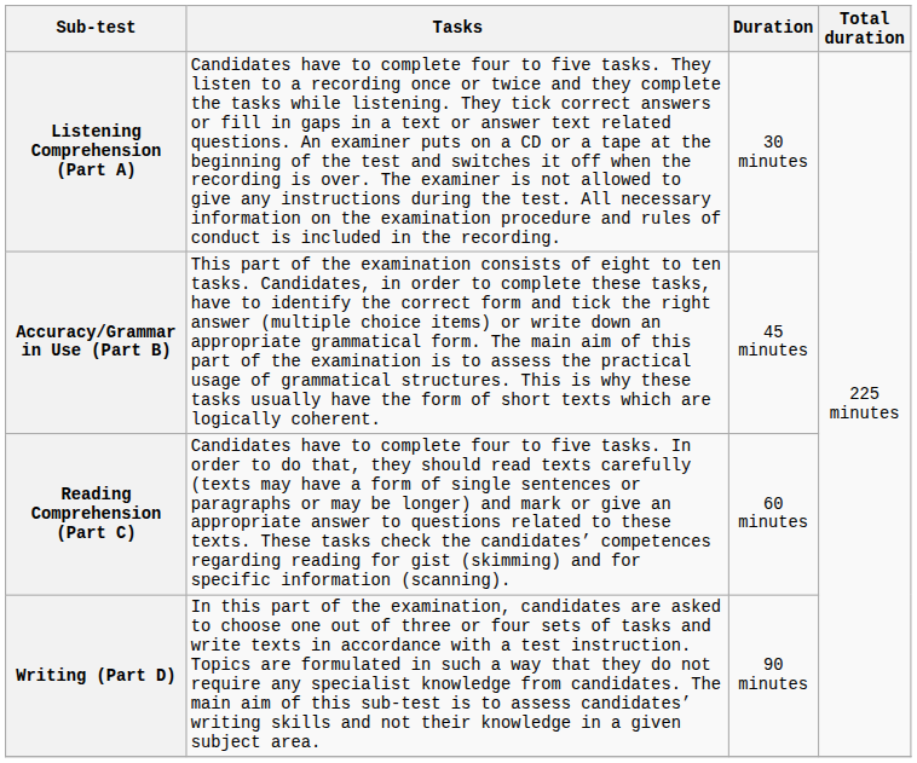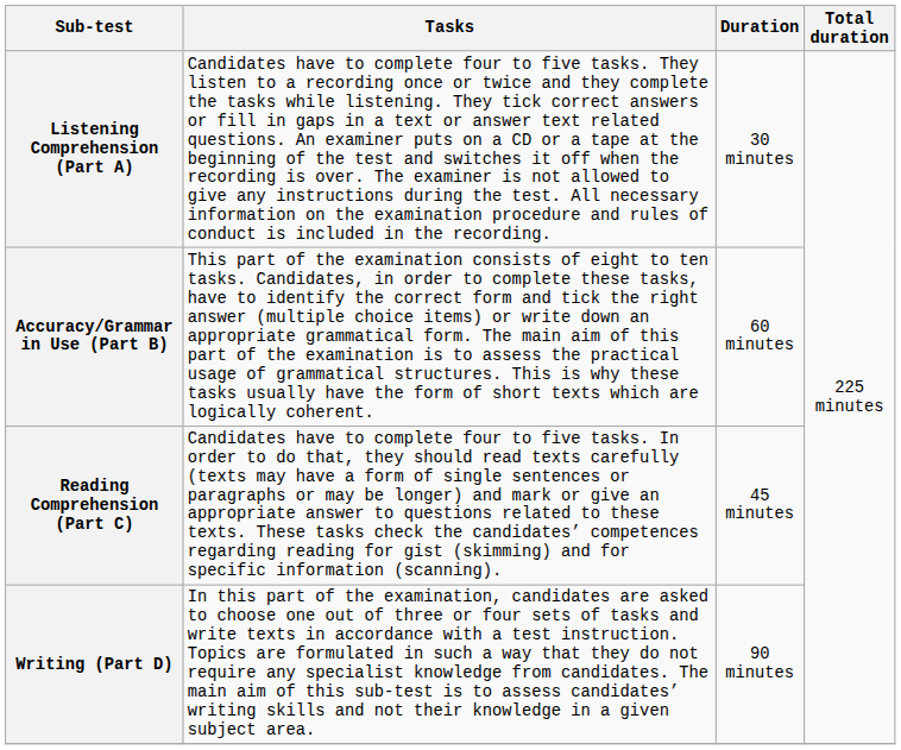Accuracy/Grammar in Use (Part B) | Duration: 45 minutes -> 60 minutes
Reading Comprehension (Part C) | Duration: 60 minutes -> 45 minutes
